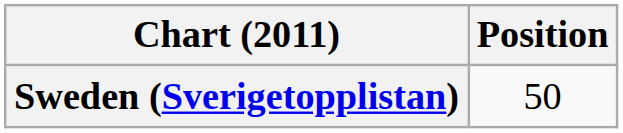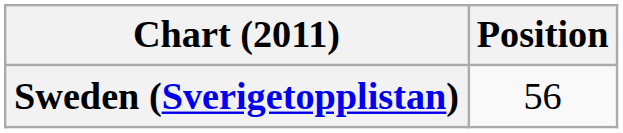Sweden (Sverigetopplistan) | Position: 50 -> 56
